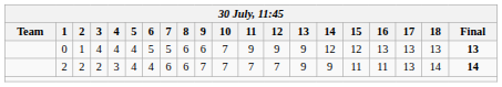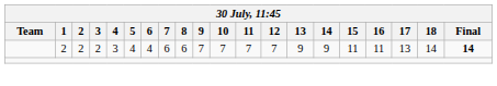- row: 0 | 1 | 4 | 4 | 4 | 5 | 5 | 6 | 6 | 7 | 9 | 9 | 9 | 12 | 12 | 13 | 13 | 13 | 13
